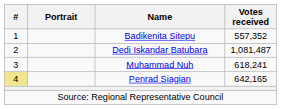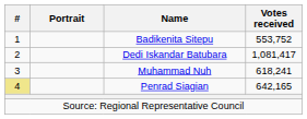Badikenita Sitepu | Votes received: 557,352 -> 553,752
Dedi Iskandar Batubara | Votes received: 1,081,487 -> 1,081,417
